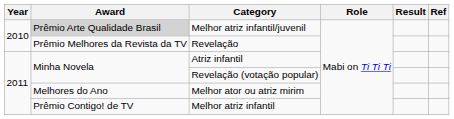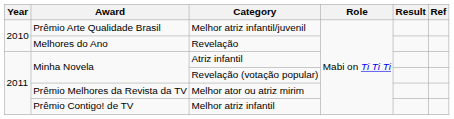Melhor atriz infantil/juvenil | Award: lightgrey background -> no background
Revelação | Award: Prêmio Melhores da Revista da TV -> Melhores do Ano
Melhor ator ou atriz mirim | Award: Melhores do Ano -> Prêmio Melhores da Revista da TV
